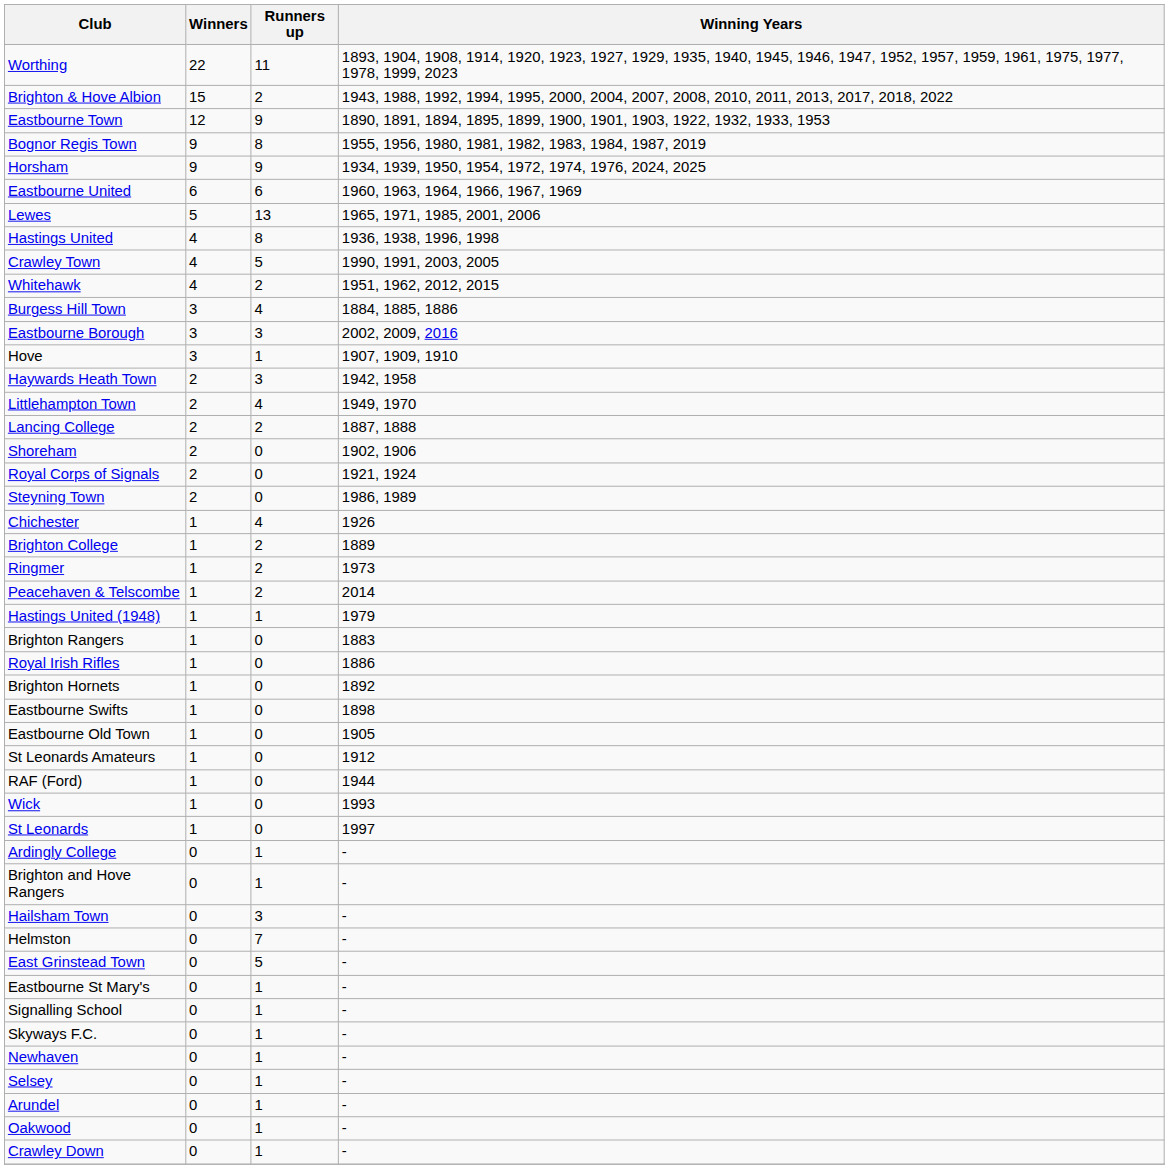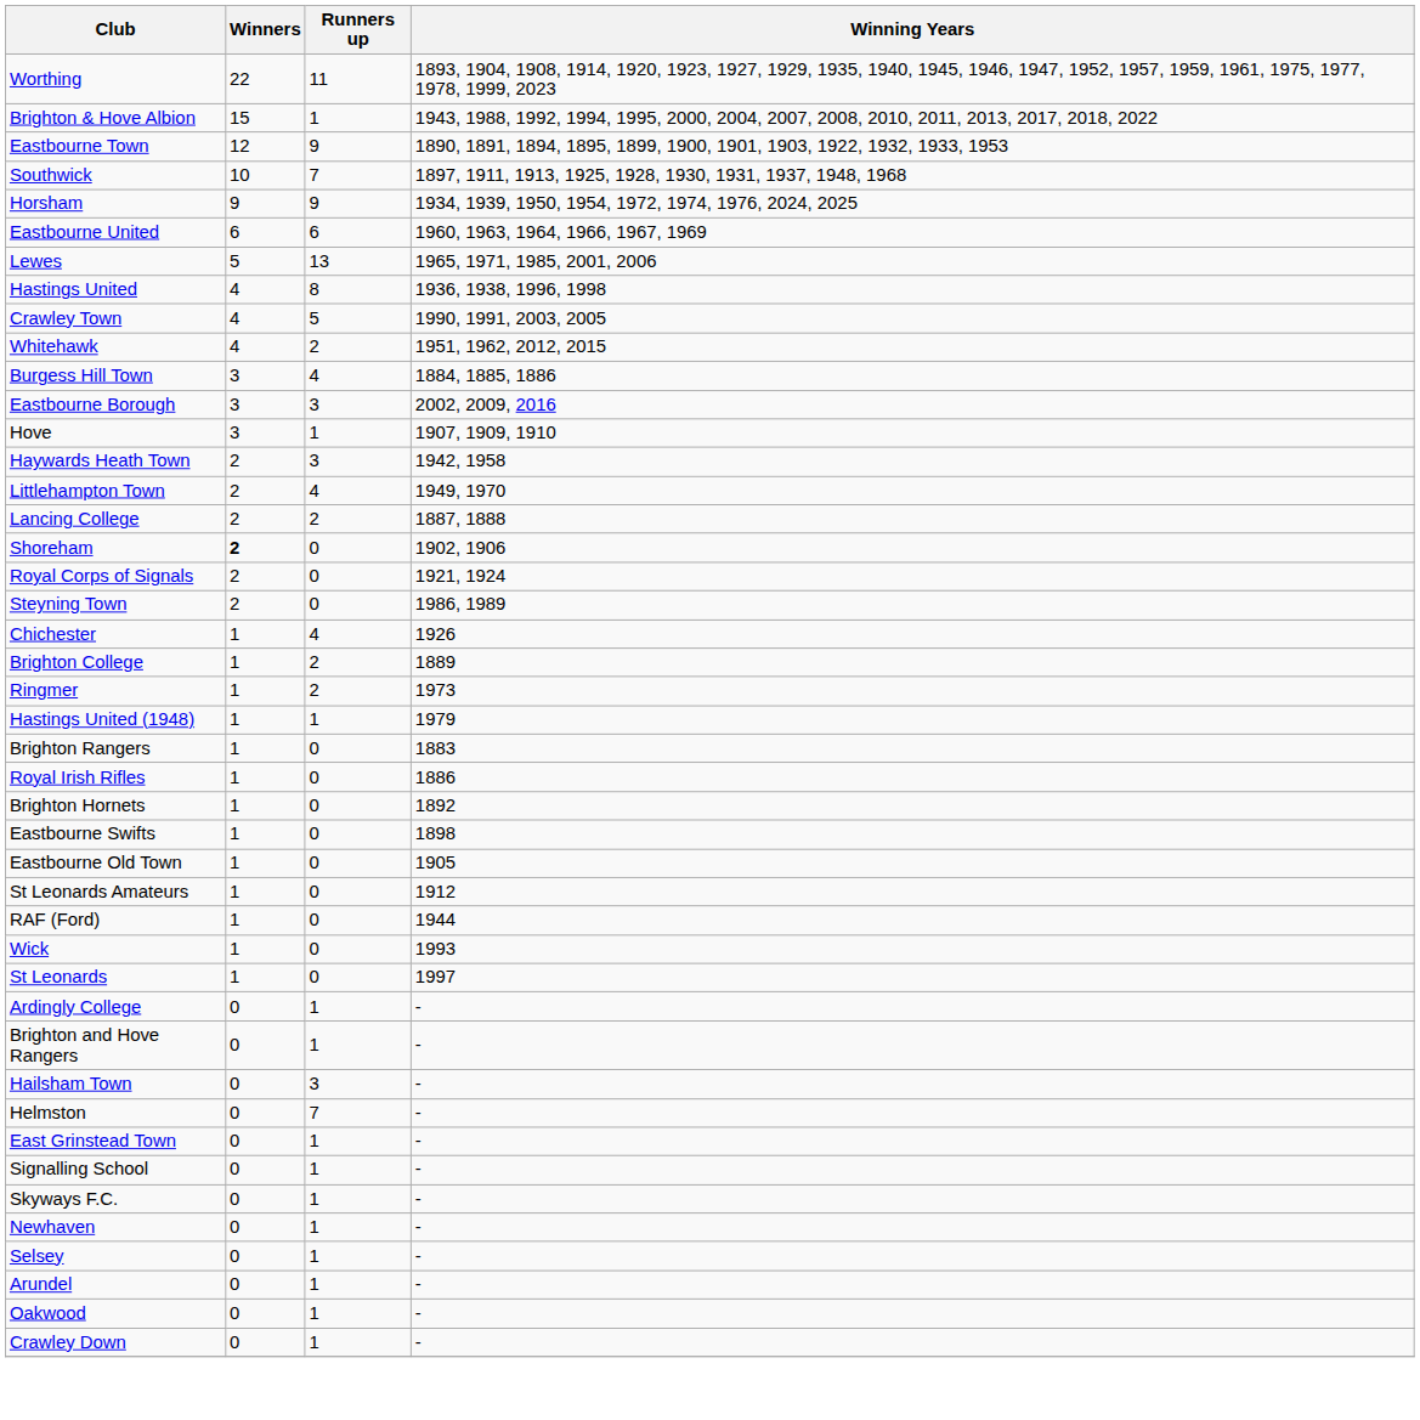Brighton & Hove Albion | Runners up: 2 -> 1
+ row: Southwick | 10 | 7 | 1897, 1911, 1913, 1925, 1928, 1930, 1931, 1937, 1948, 1968
- row: Bognor Regis Town | 9 | 8 | 1955, 1956, 1980, 1981, 1982, 1983, 1984, 1987, 2019
Shoreham | Winners: normal -> bold
- row: Peacehaven & Telscombe | 1 | 2 | 2014
East Grinstead Town | Runners up: 5 -> 1
- row: Eastbourne St Mary's | 0 | 1 | -
